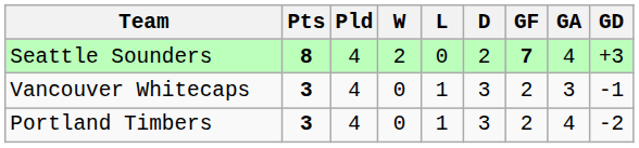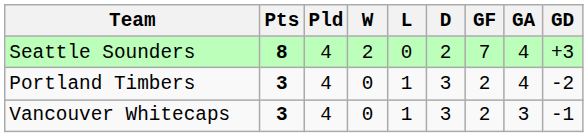Seattle Sounders | GF: bold -> normal
rows swapped: Vancouver Whitecaps <-> Portland Timbers
